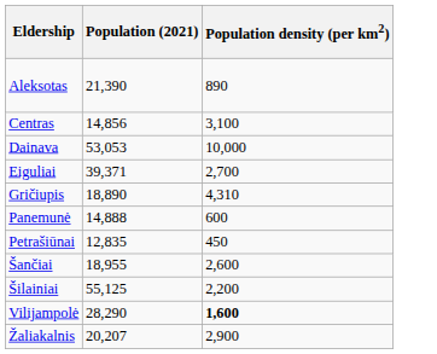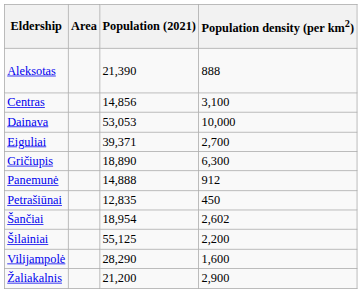+ column: Area
Aleksotas | Population density (per km2): 890 -> 888
Gričiupis | Population density (per km2): 4,310 -> 6,300
Panemunė | Population density (per km2): 600 -> 912
Šančiai | Population (2021): 18,955 -> 18,954
Šančiai | Population density (per km2): 2,600 -> 2,602
Vilijampolė | Population density (per km2): bold -> normal
Žaliakalnis | Population (2021): 20,207 -> 21,200
